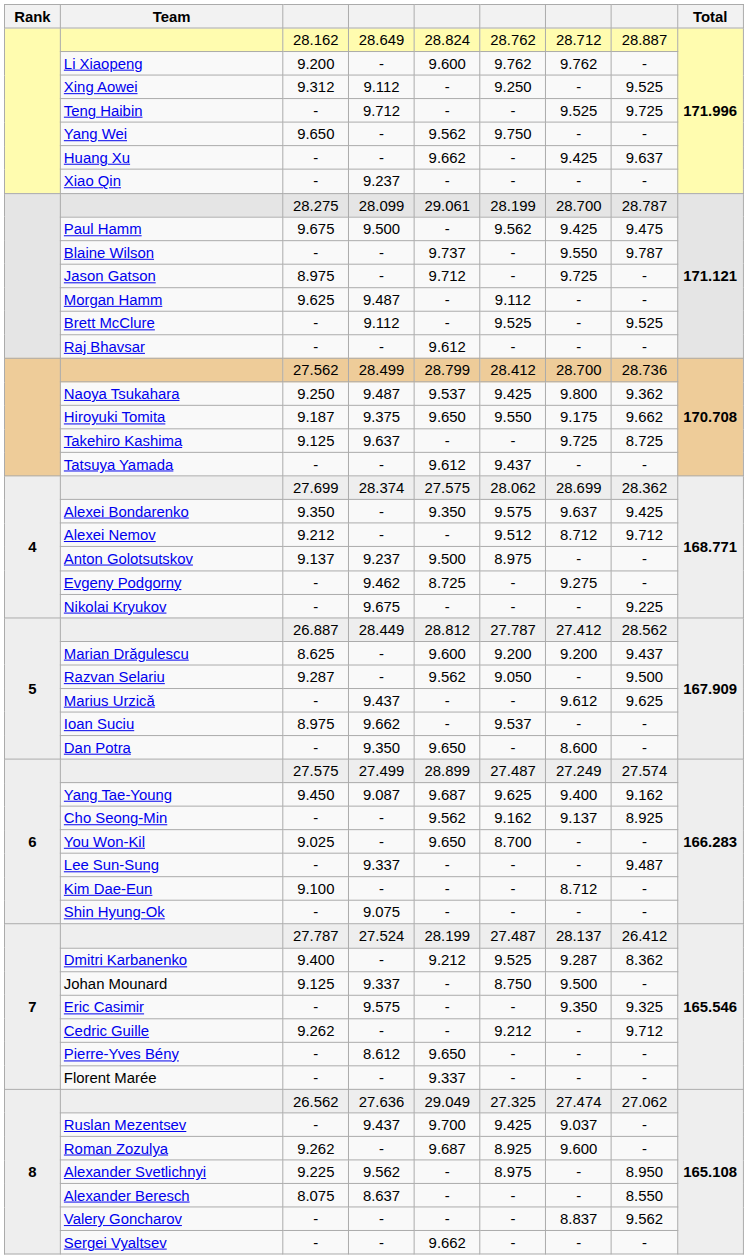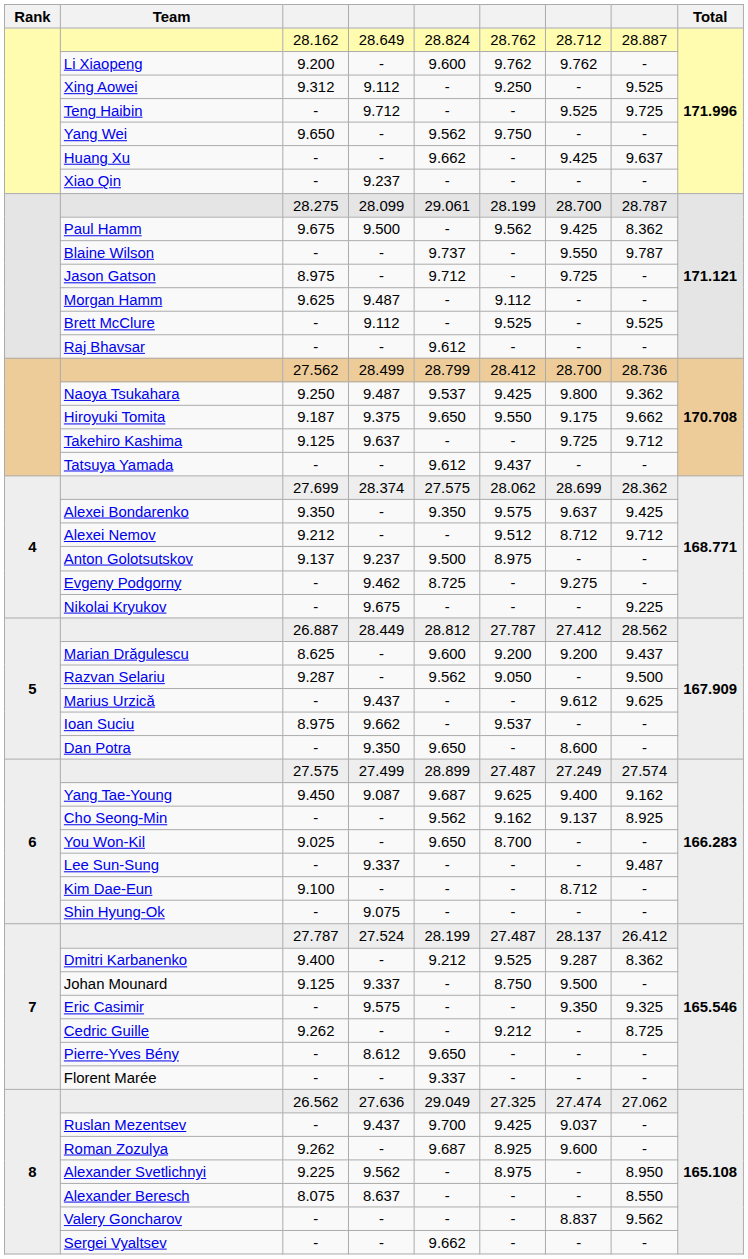Paul Hamm | column 8: 9.475 -> 8.362
Takehiro Kashima | column 8: 8.725 -> 9.712
Cedric Guille | column 8: 9.712 -> 8.725
